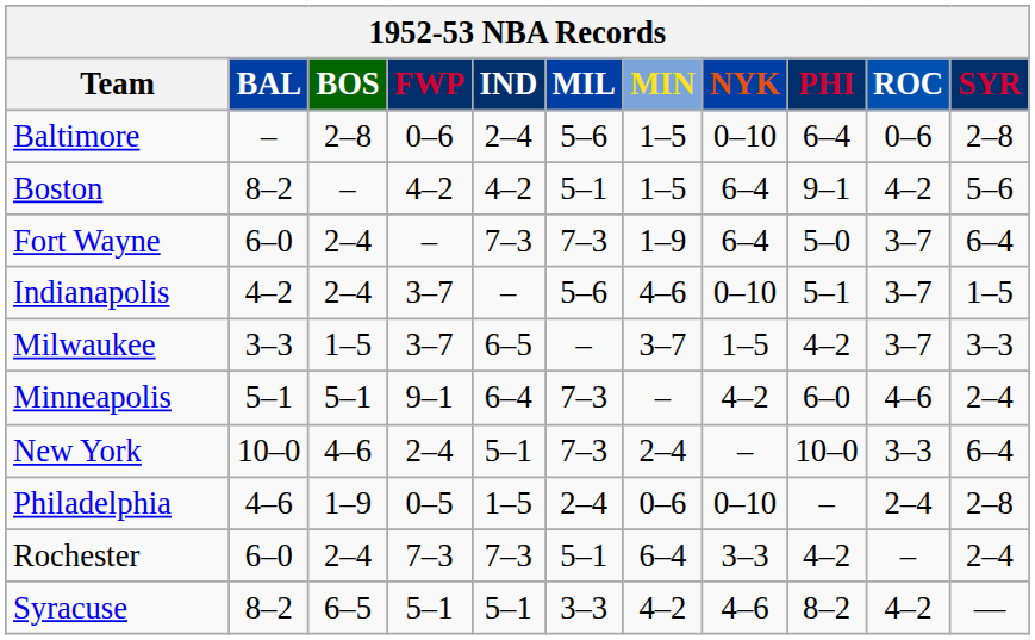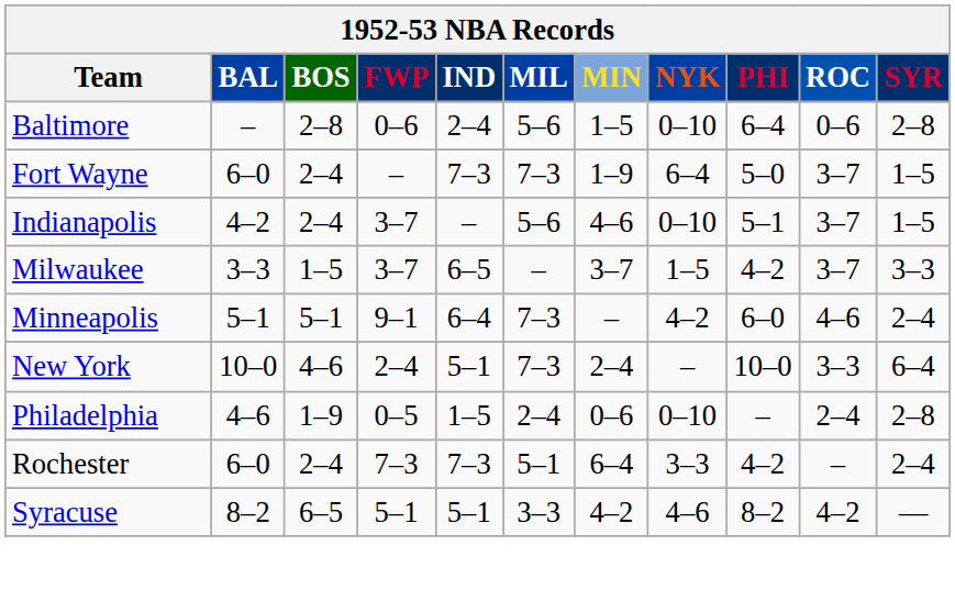- row: Boston | 8–2 | – | 4–2 | 4–2 | 5–1 | 1–5 | 6–4 | 9–1 | 4–2 | 5–6
Fort Wayne | SYR: 6–4 -> 1–5
